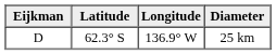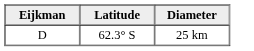- column: Longitude | 136.9° W
